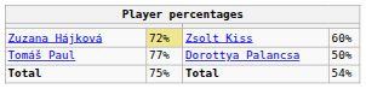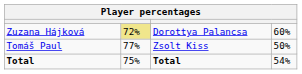Zuzana Hájková | column 3: Zsolt Kiss -> Dorottya Palancsa
Tomáš Paul | column 3: Dorottya Palancsa -> Zsolt Kiss
